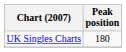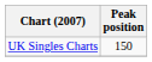UK Singles Charts | Peak position: 180 -> 150
